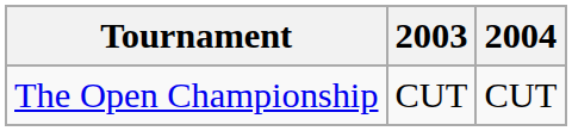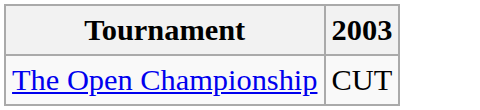- column: 2004 | CUT
